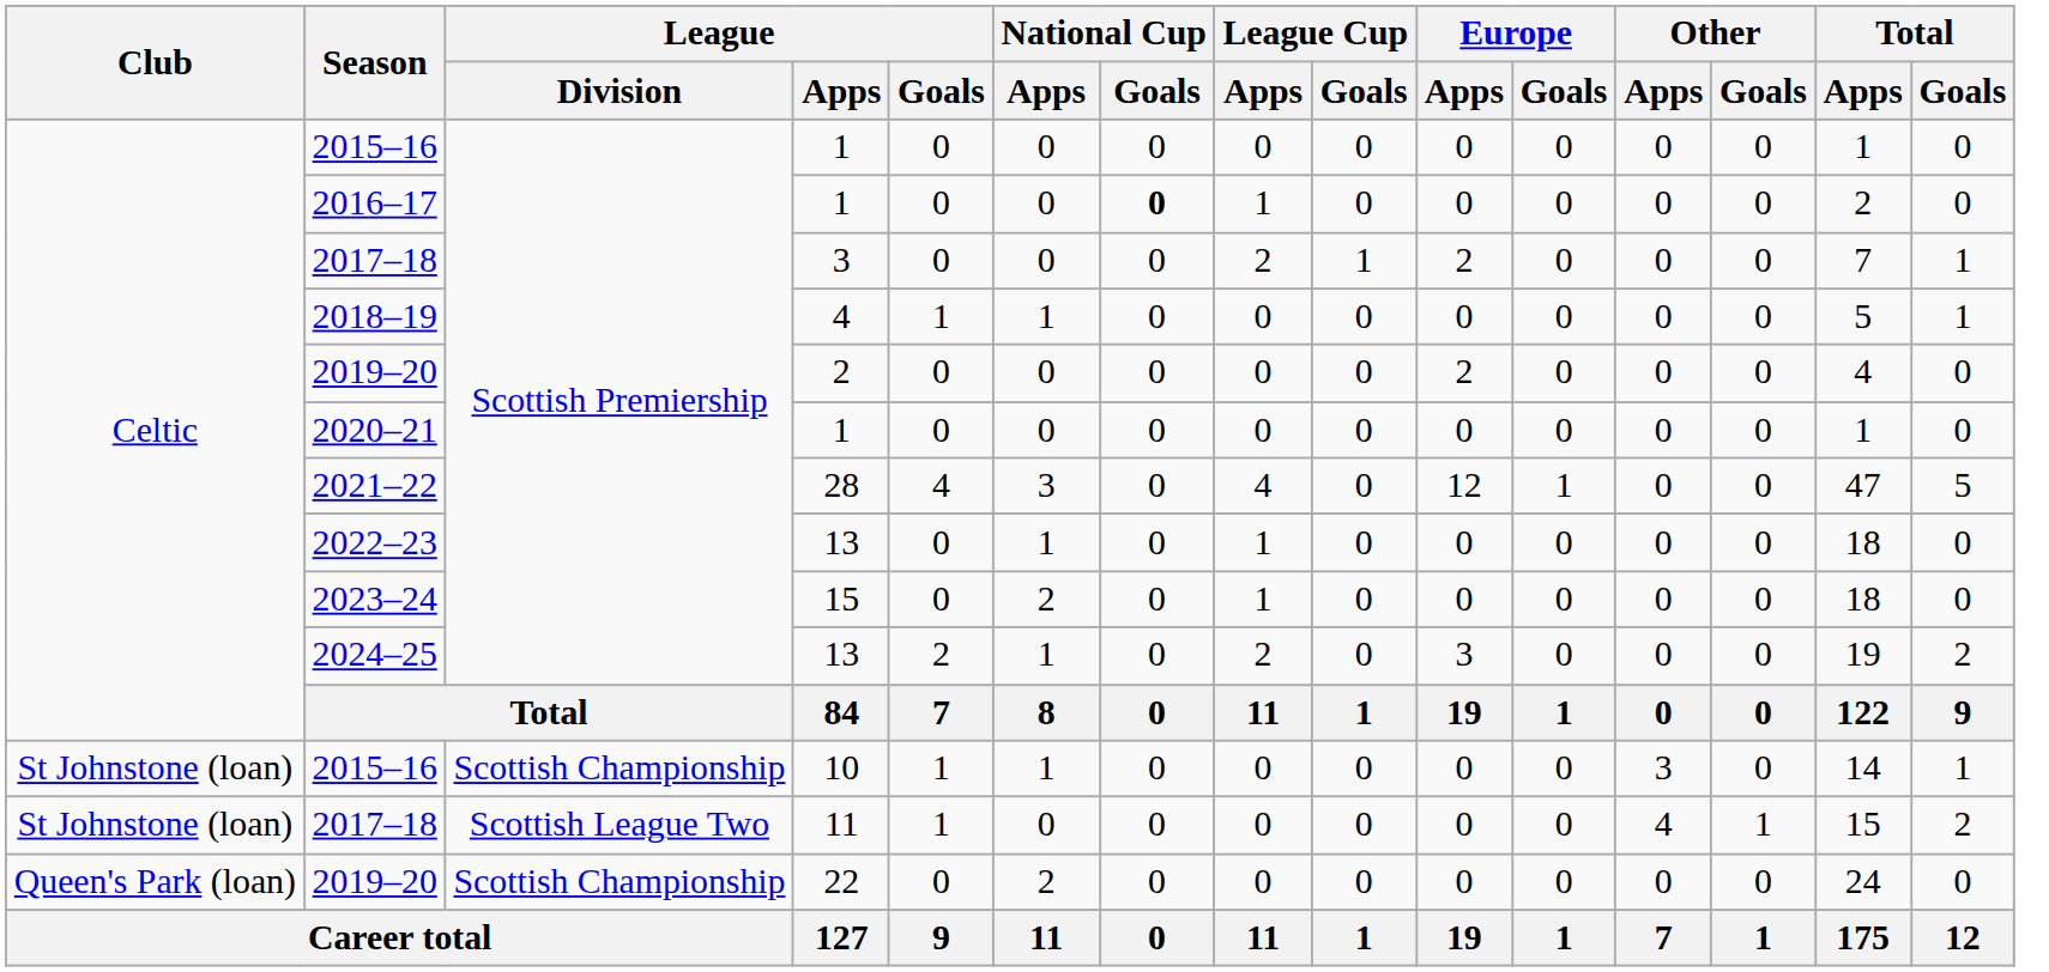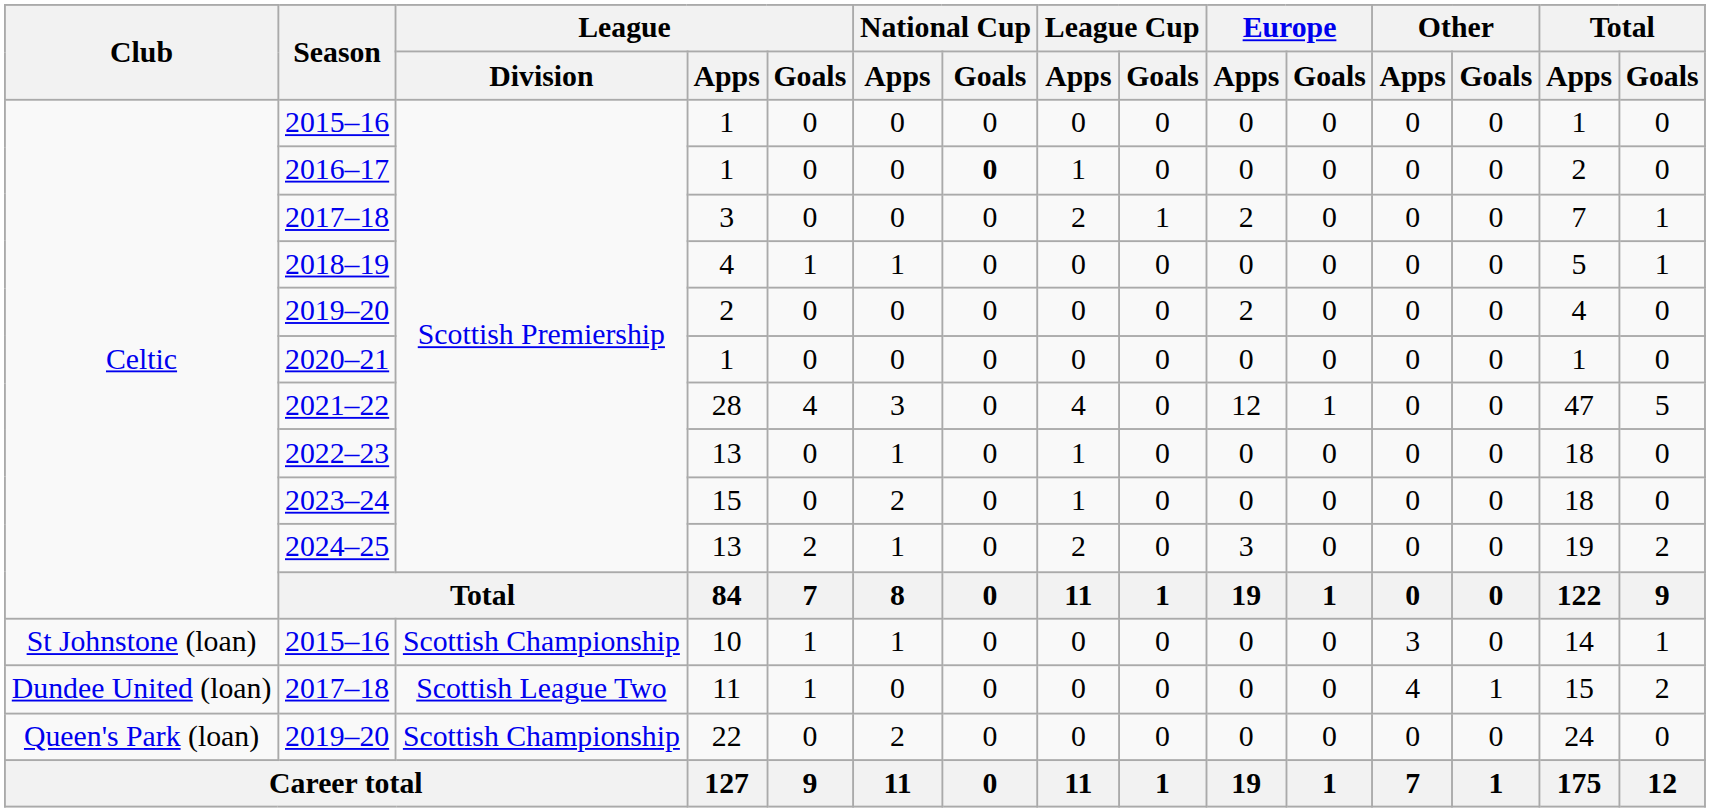2017–18 / 11 | Club: St Johnstone (loan) -> Dundee United (loan)
